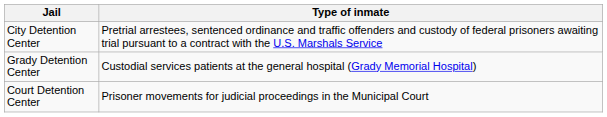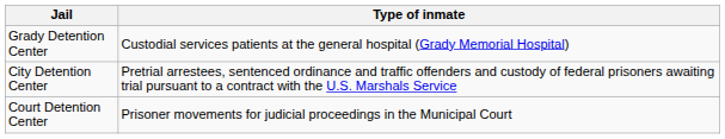rows swapped: City Detention Center <-> Grady Detention Center
